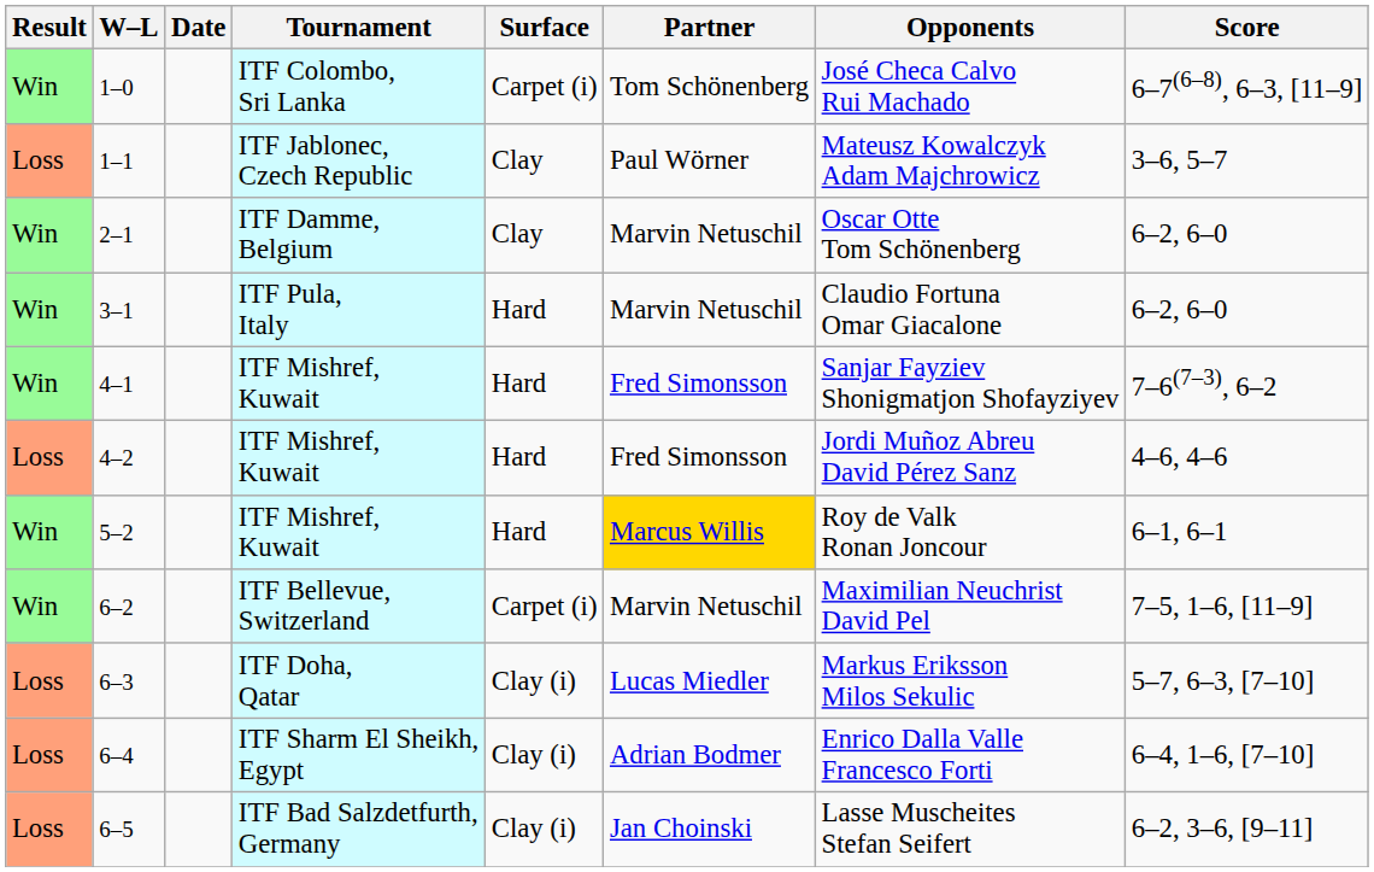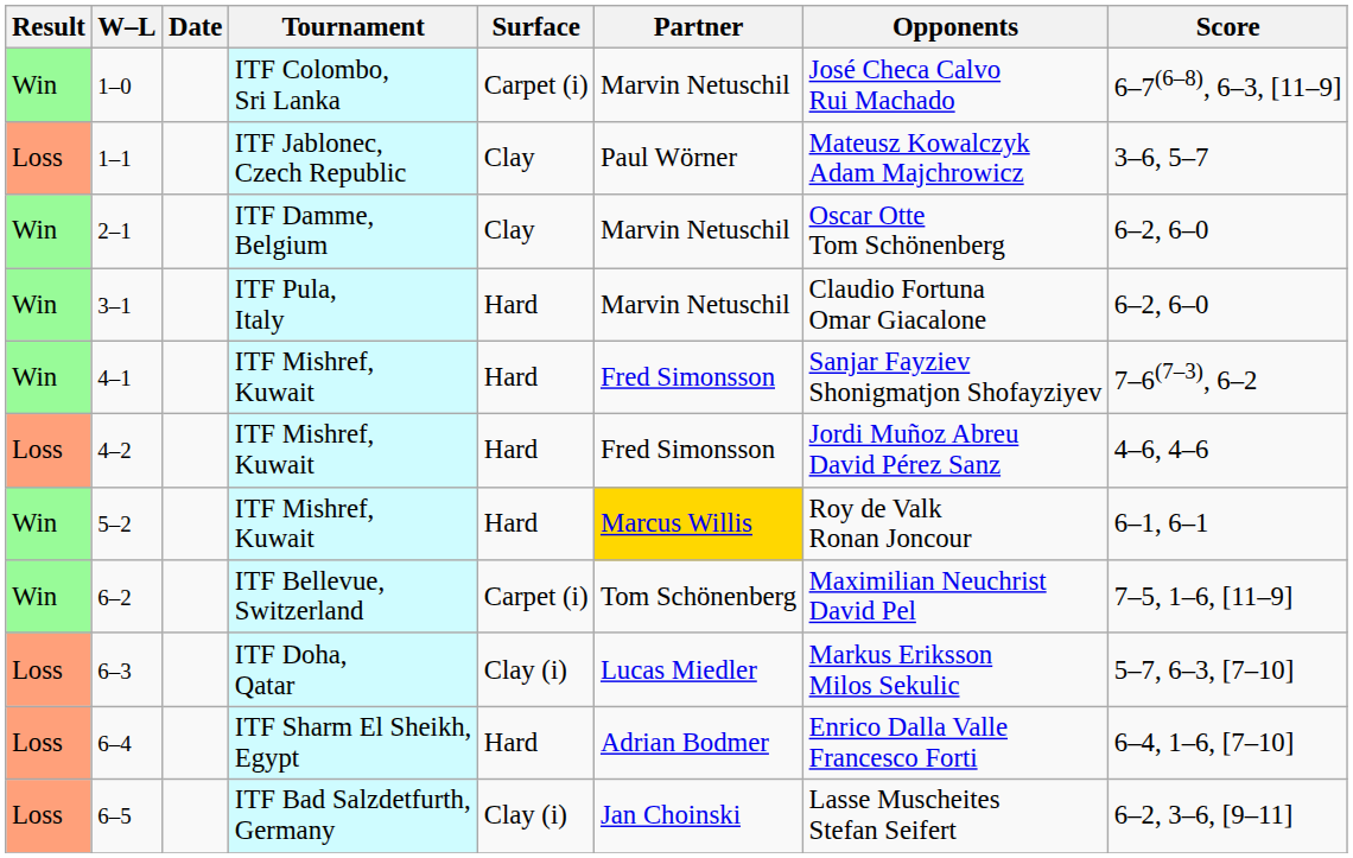1–0 | Partner: Tom Schönenberg -> Marvin Netuschil
6–2 | Partner: Marvin Netuschil -> Tom Schönenberg
6–4 | Surface: Clay (i) -> Hard
